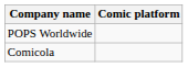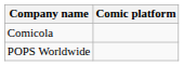rows swapped: Comicola <-> POPS Worldwide
